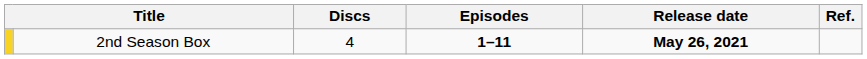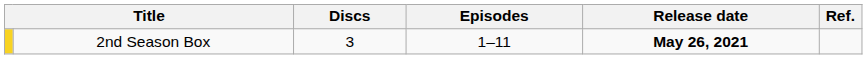2nd Season Box | Discs: 4 -> 3
2nd Season Box | Episodes: bold -> normal
